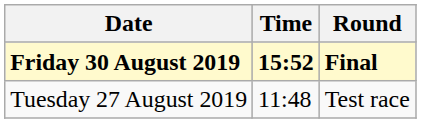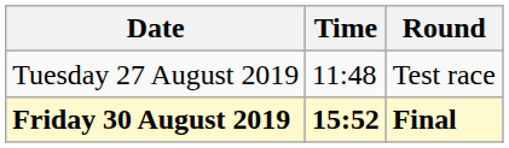rows swapped: Tuesday 27 August 2019 <-> Friday 30 August 2019
